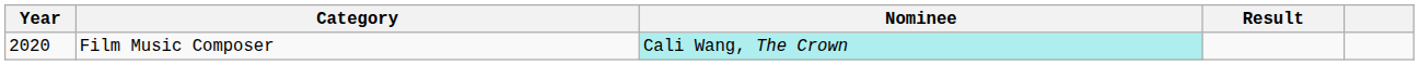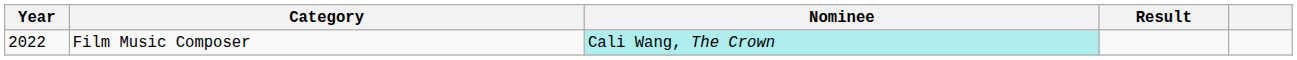Film Music Composer | Year: 2020 -> 2022
